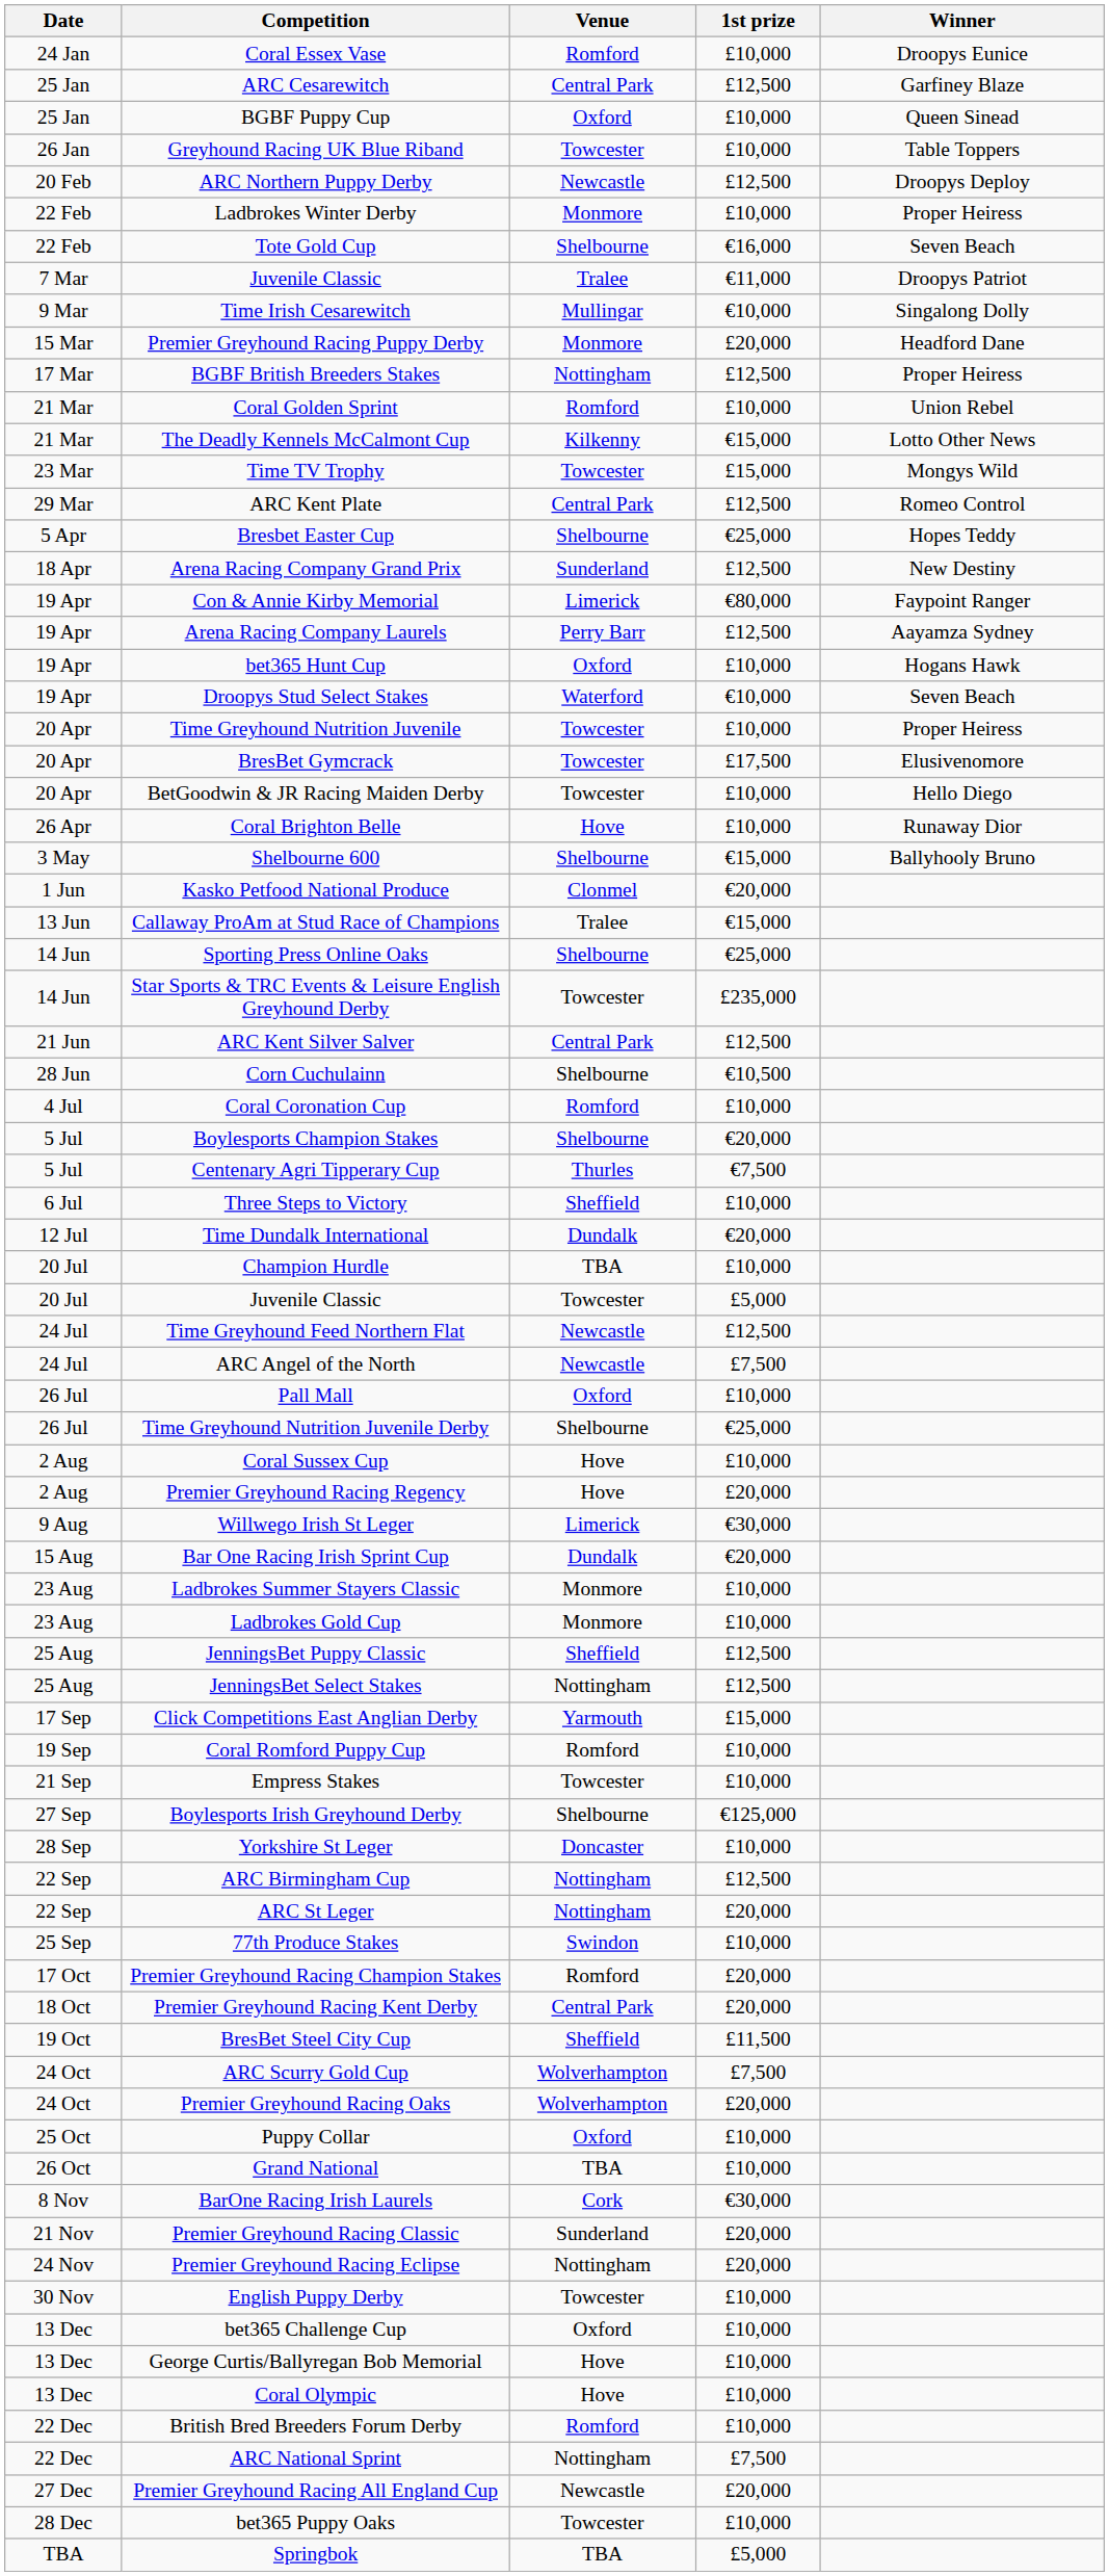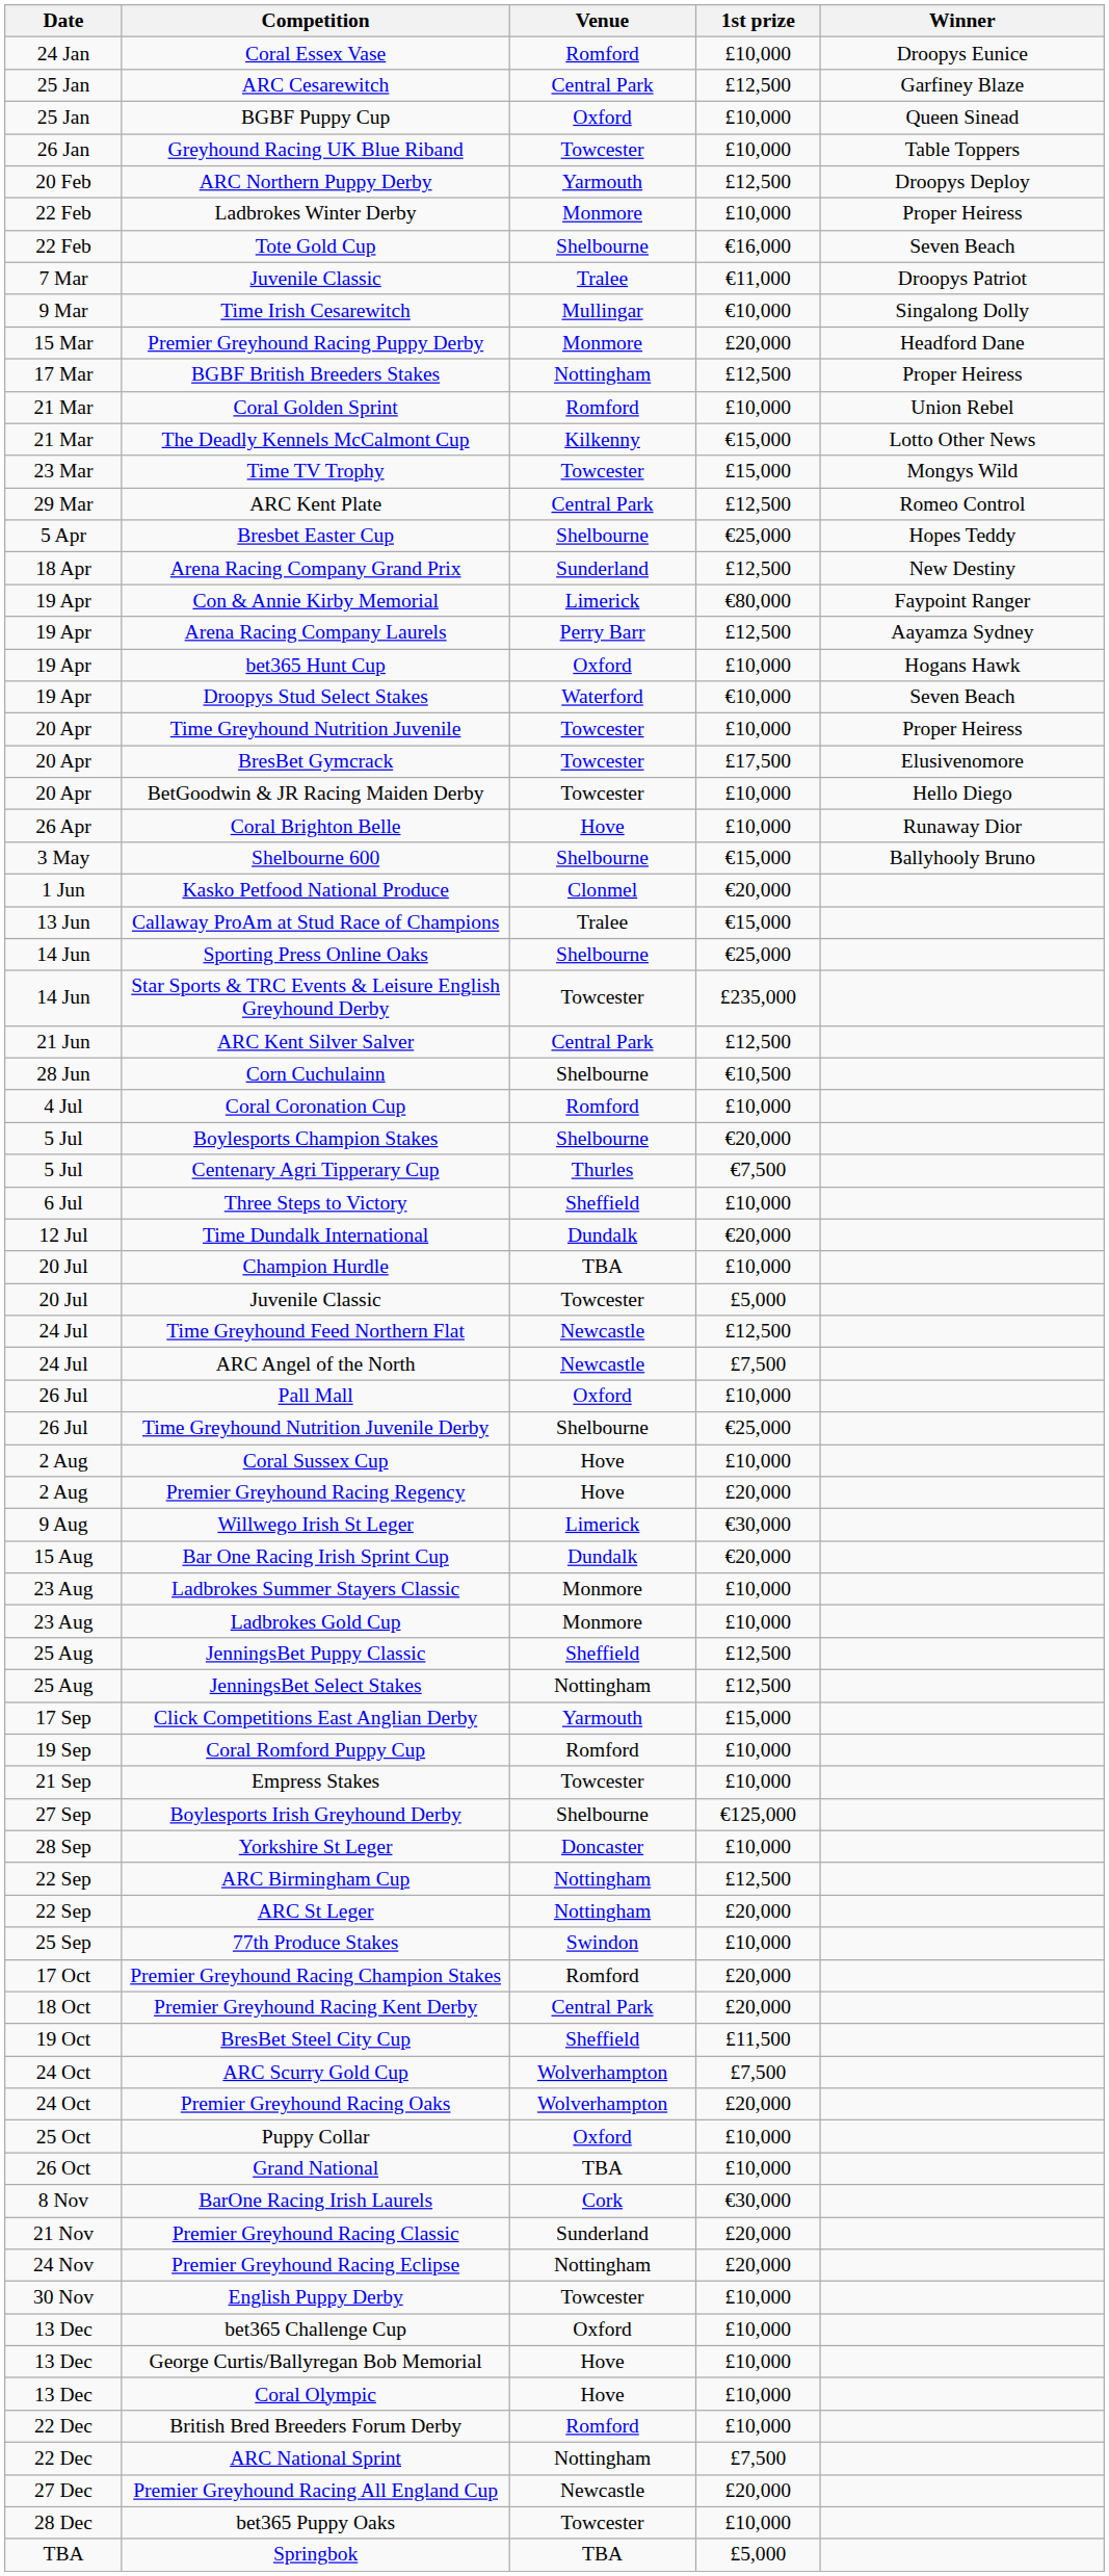ARC Northern Puppy Derby | Venue: Newcastle -> Yarmouth
